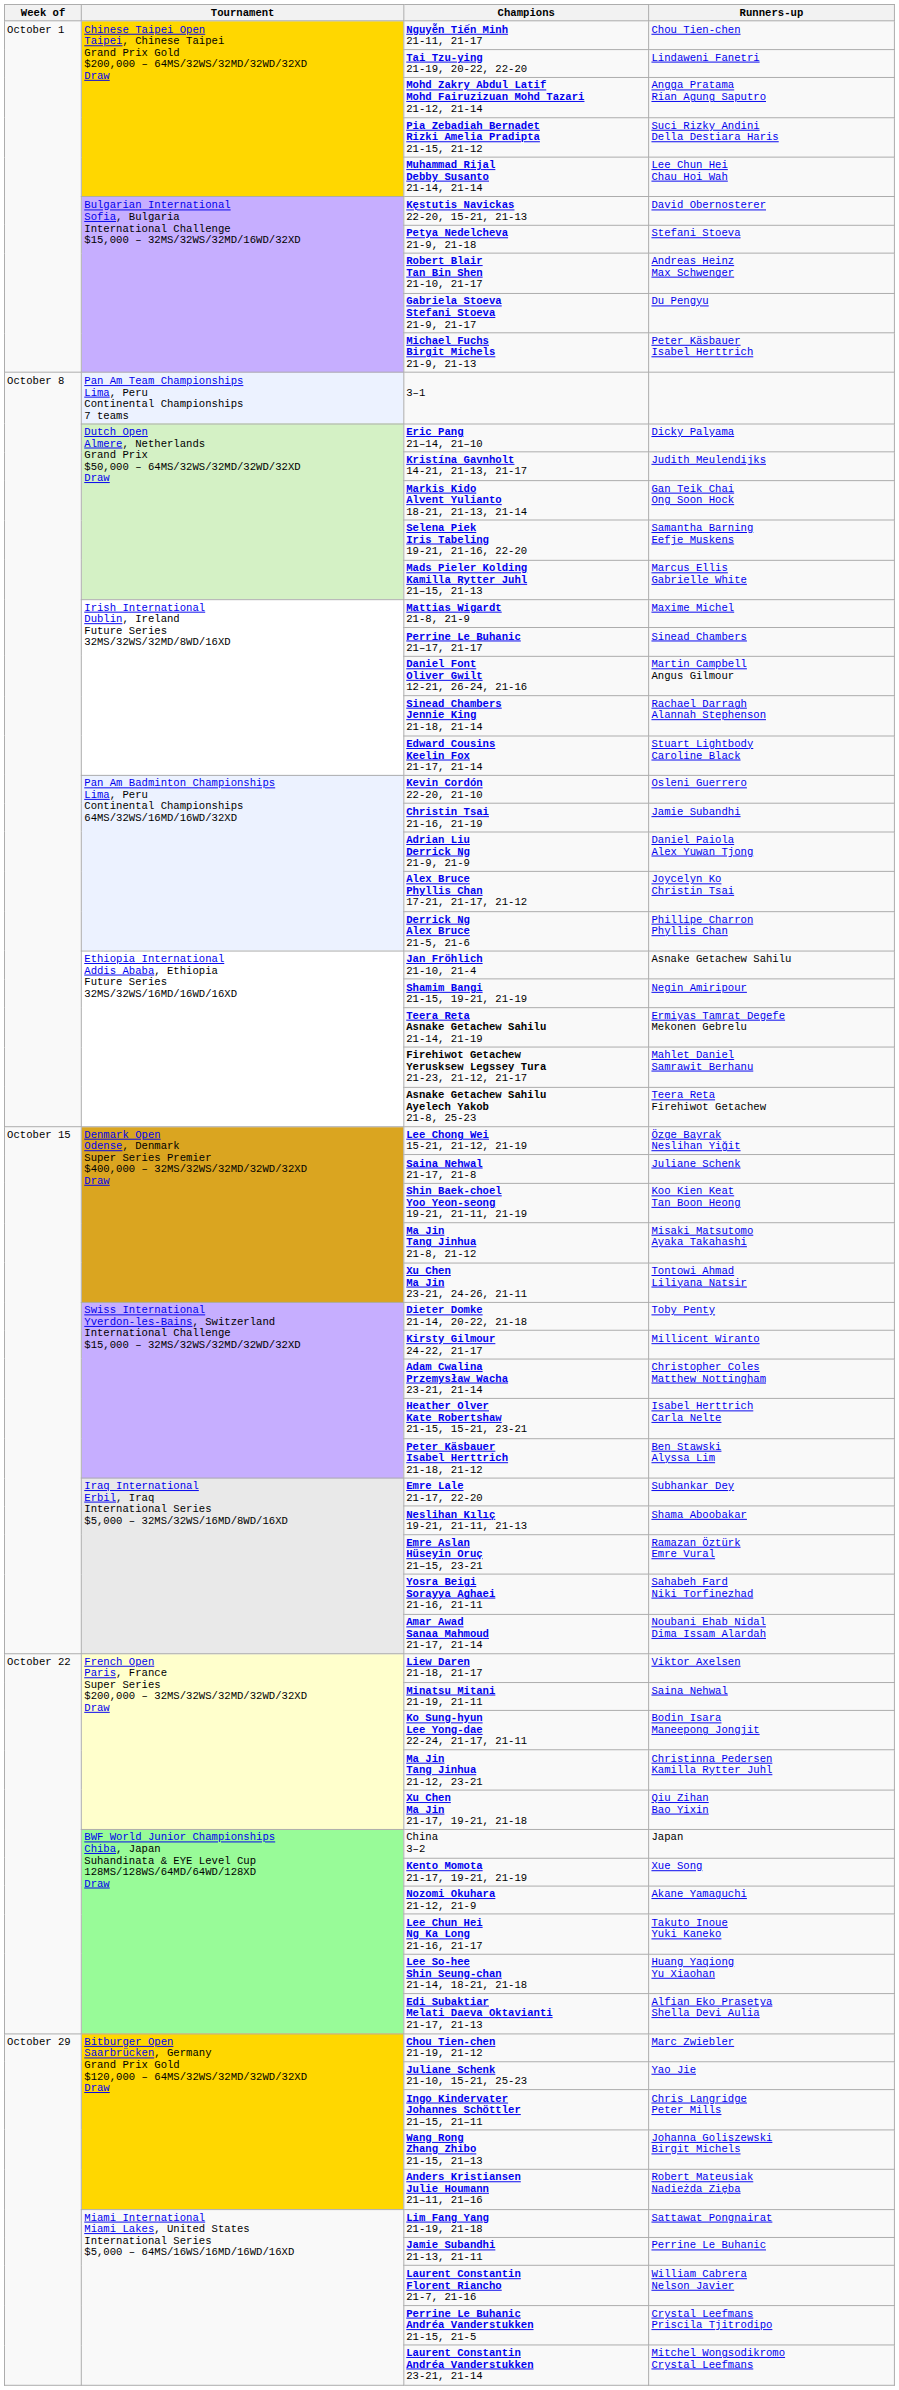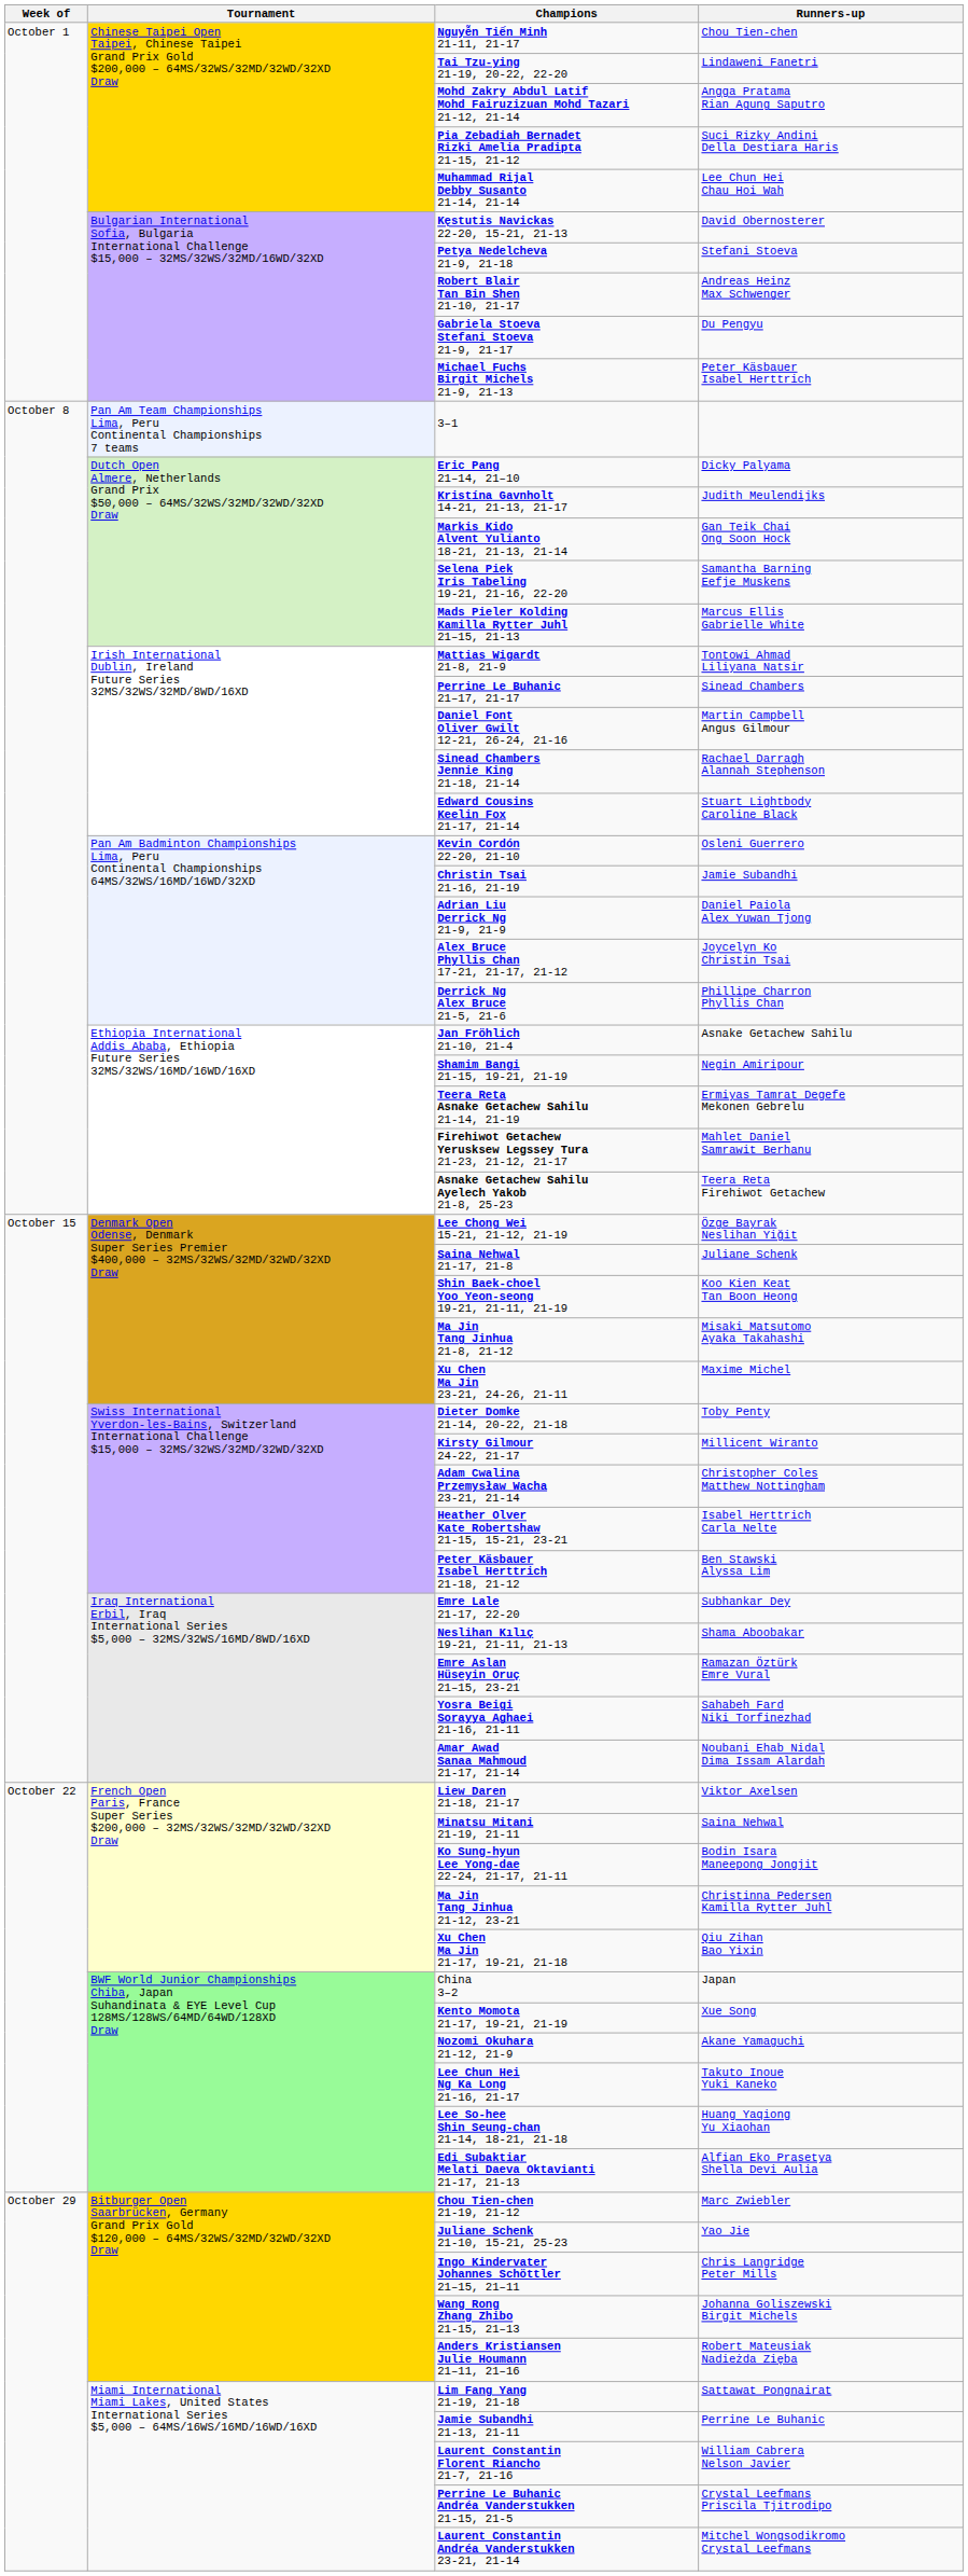Mattias Wigardt 21-8, 21-9 | Runners-up: Maxime Michel -> Tontowi Ahmad Liliyana Natsir
Xu Chen Ma Jin 23-21, 24-26, 21-11 | Runners-up: Tontowi Ahmad Liliyana Natsir -> Maxime Michel
